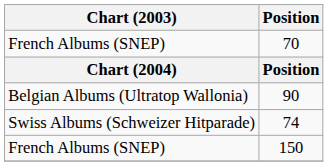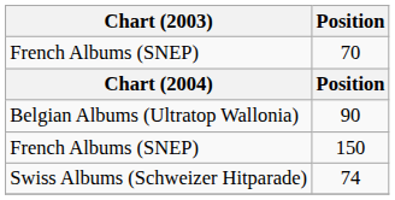rows swapped: 150 <-> 74
